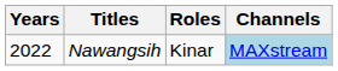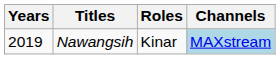Nawangsih | Years: 2022 -> 2019
